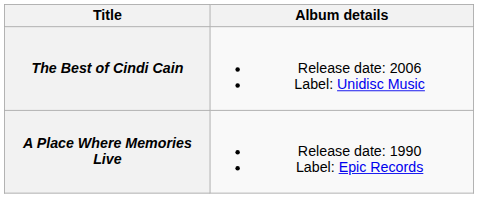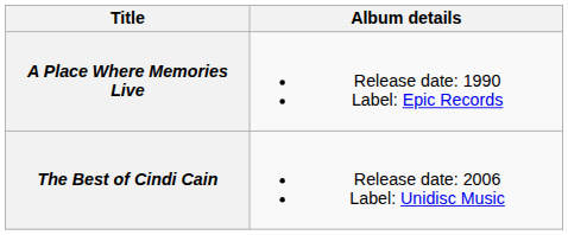rows swapped: A Place Where Memories Live <-> The Best of Cindi Cain
